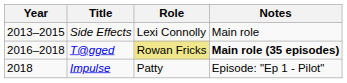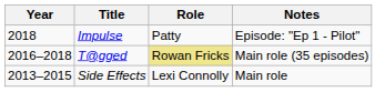rows swapped: Side Effects <-> Impulse
T@gged | Notes: bold -> normal
